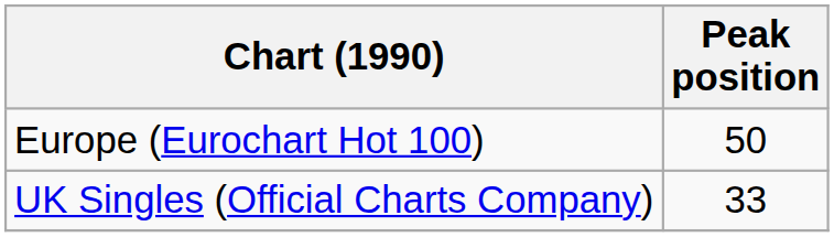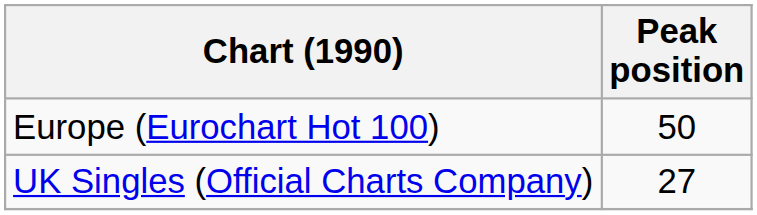UK Singles (Official Charts Company) | Peak position: 33 -> 27
